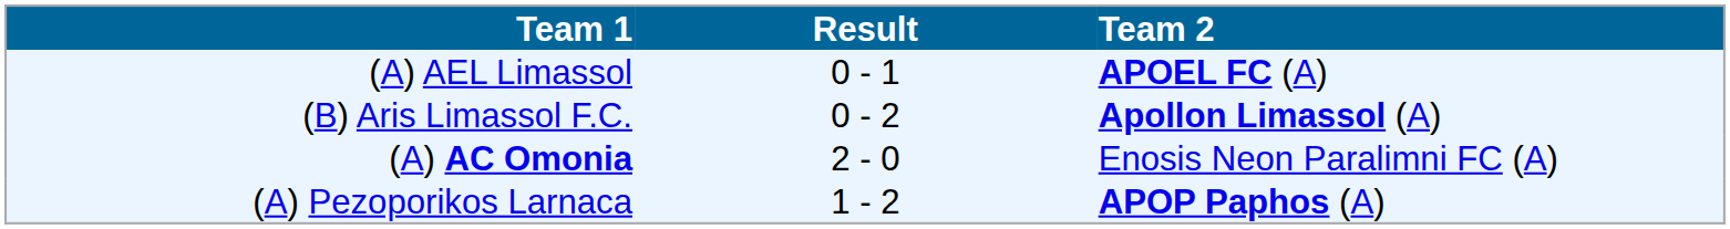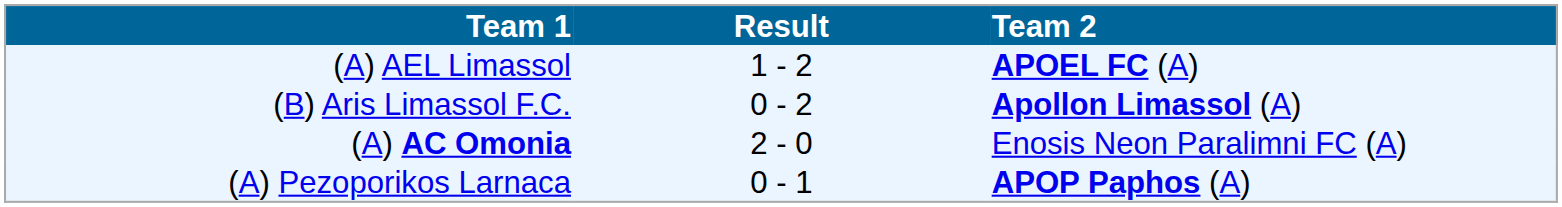(A) AEL Limassol | Result: 0 - 1 -> 1 - 2
(A) Pezoporikos Larnaca | Result: 1 - 2 -> 0 - 1
